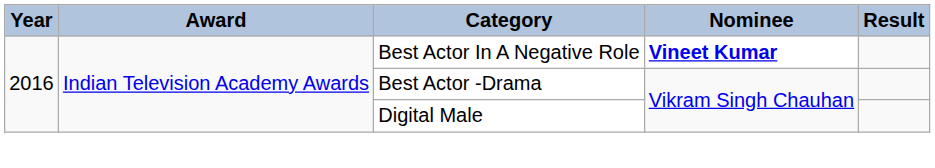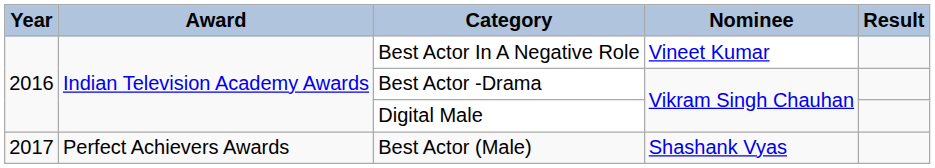Best Actor In A Negative Role | Nominee: bold -> normal
+ row: 2017 | Perfect Achievers Awards | Best Actor (Male) | Shashank Vyas
